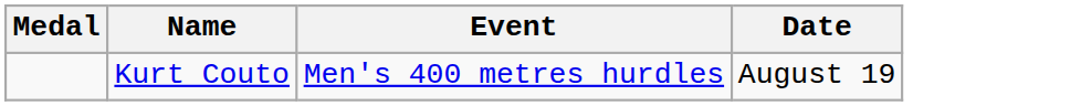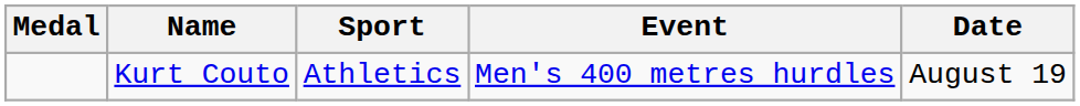+ column: Sport | Athletics
